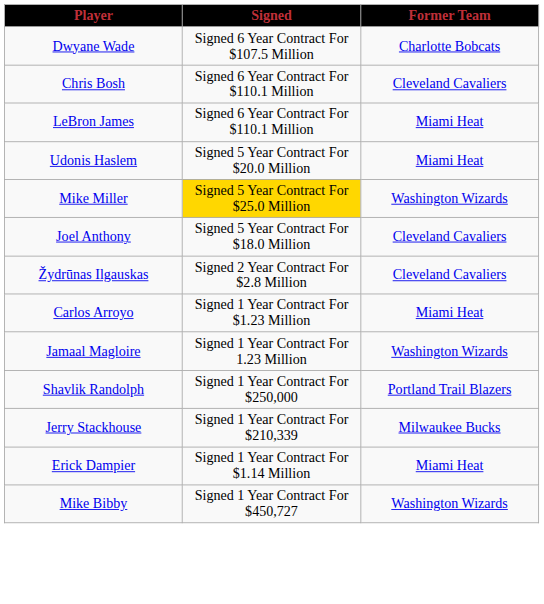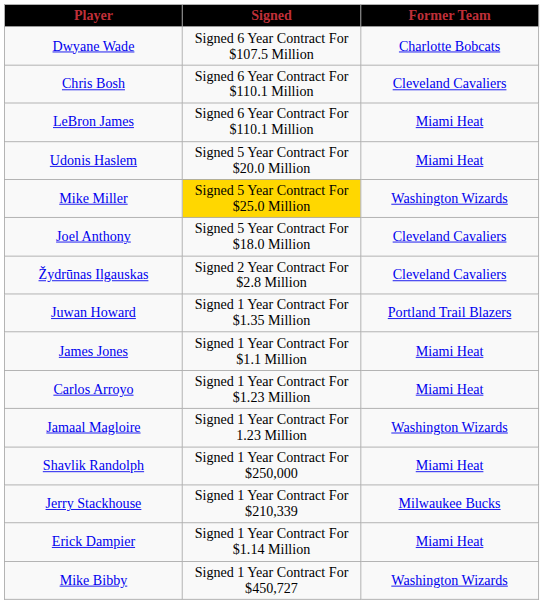+ row: Juwan Howard | Signed 1 Year Contract For $1.35 Million | Portland Trail Blazers
+ row: James Jones | Signed 1 Year Contract For $1.1 Million | Miami Heat
Shavlik Randolph | Former Team: Portland Trail Blazers -> Miami Heat
